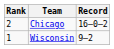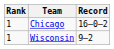Chicago | Rank: 2 -> 1
